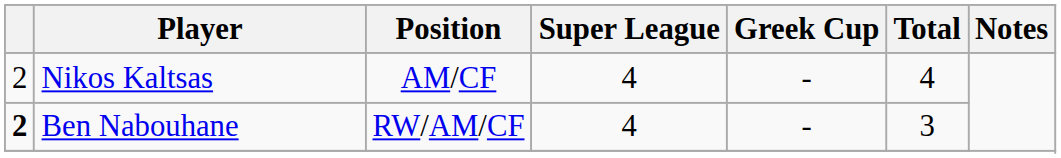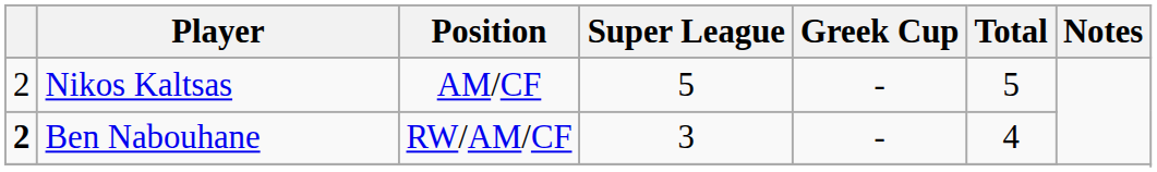Nikos Kaltsas | Super League: 4 -> 5
Nikos Kaltsas | Total: 4 -> 5
Ben Nabouhane | Super League: 4 -> 3
Ben Nabouhane | Total: 3 -> 4
